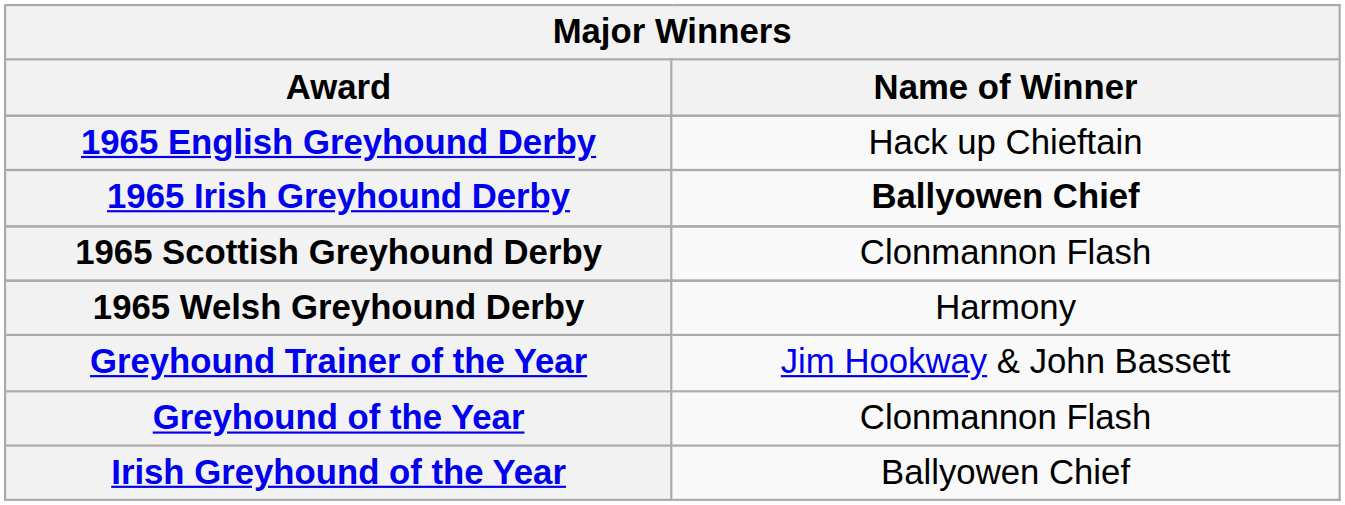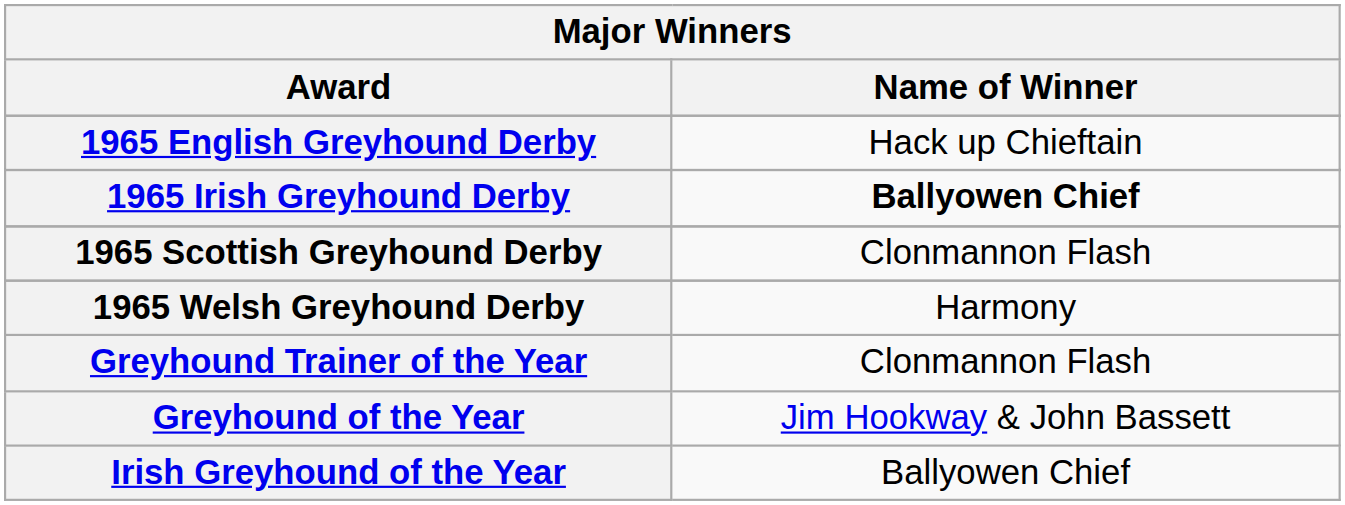Greyhound Trainer of the Year | Name of Winner: Jim Hookway & John Bassett -> Clonmannon Flash
Greyhound of the Year | Name of Winner: Clonmannon Flash -> Jim Hookway & John Bassett
